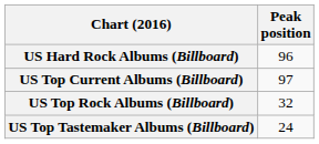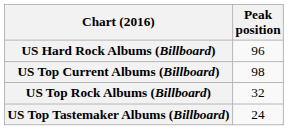US Top Current Albums (Billboard) | Peak position: 97 -> 98
